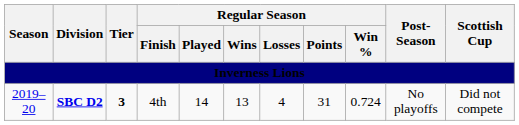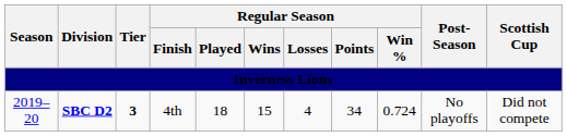2019–20 | Regular Season / Played: 14 -> 18
2019–20 | Regular Season / Wins: 13 -> 15
2019–20 | Regular Season / Points: 31 -> 34
